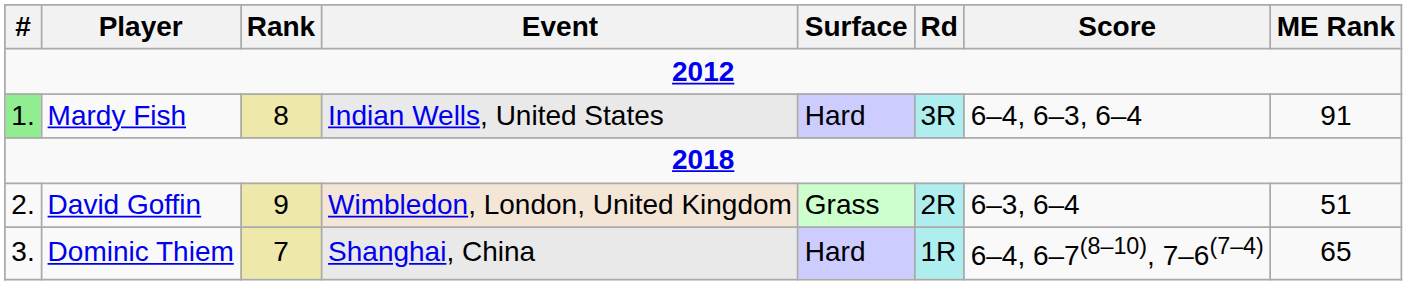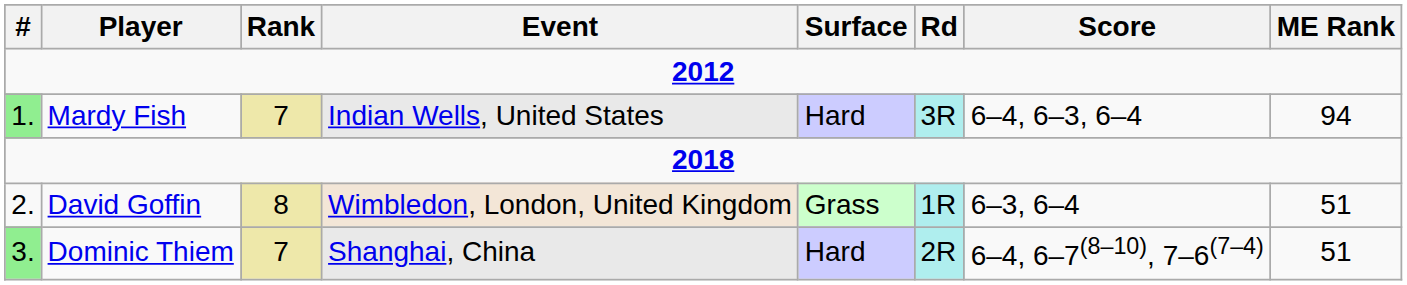Mardy Fish | Rank: 8 -> 7
Mardy Fish | ME Rank: 91 -> 94
David Goffin | Rank: 9 -> 8
David Goffin | Rd: 2R -> 1R
Dominic Thiem | #: no background -> lightgreen background
Dominic Thiem | Rd: 1R -> 2R
Dominic Thiem | ME Rank: 65 -> 51
